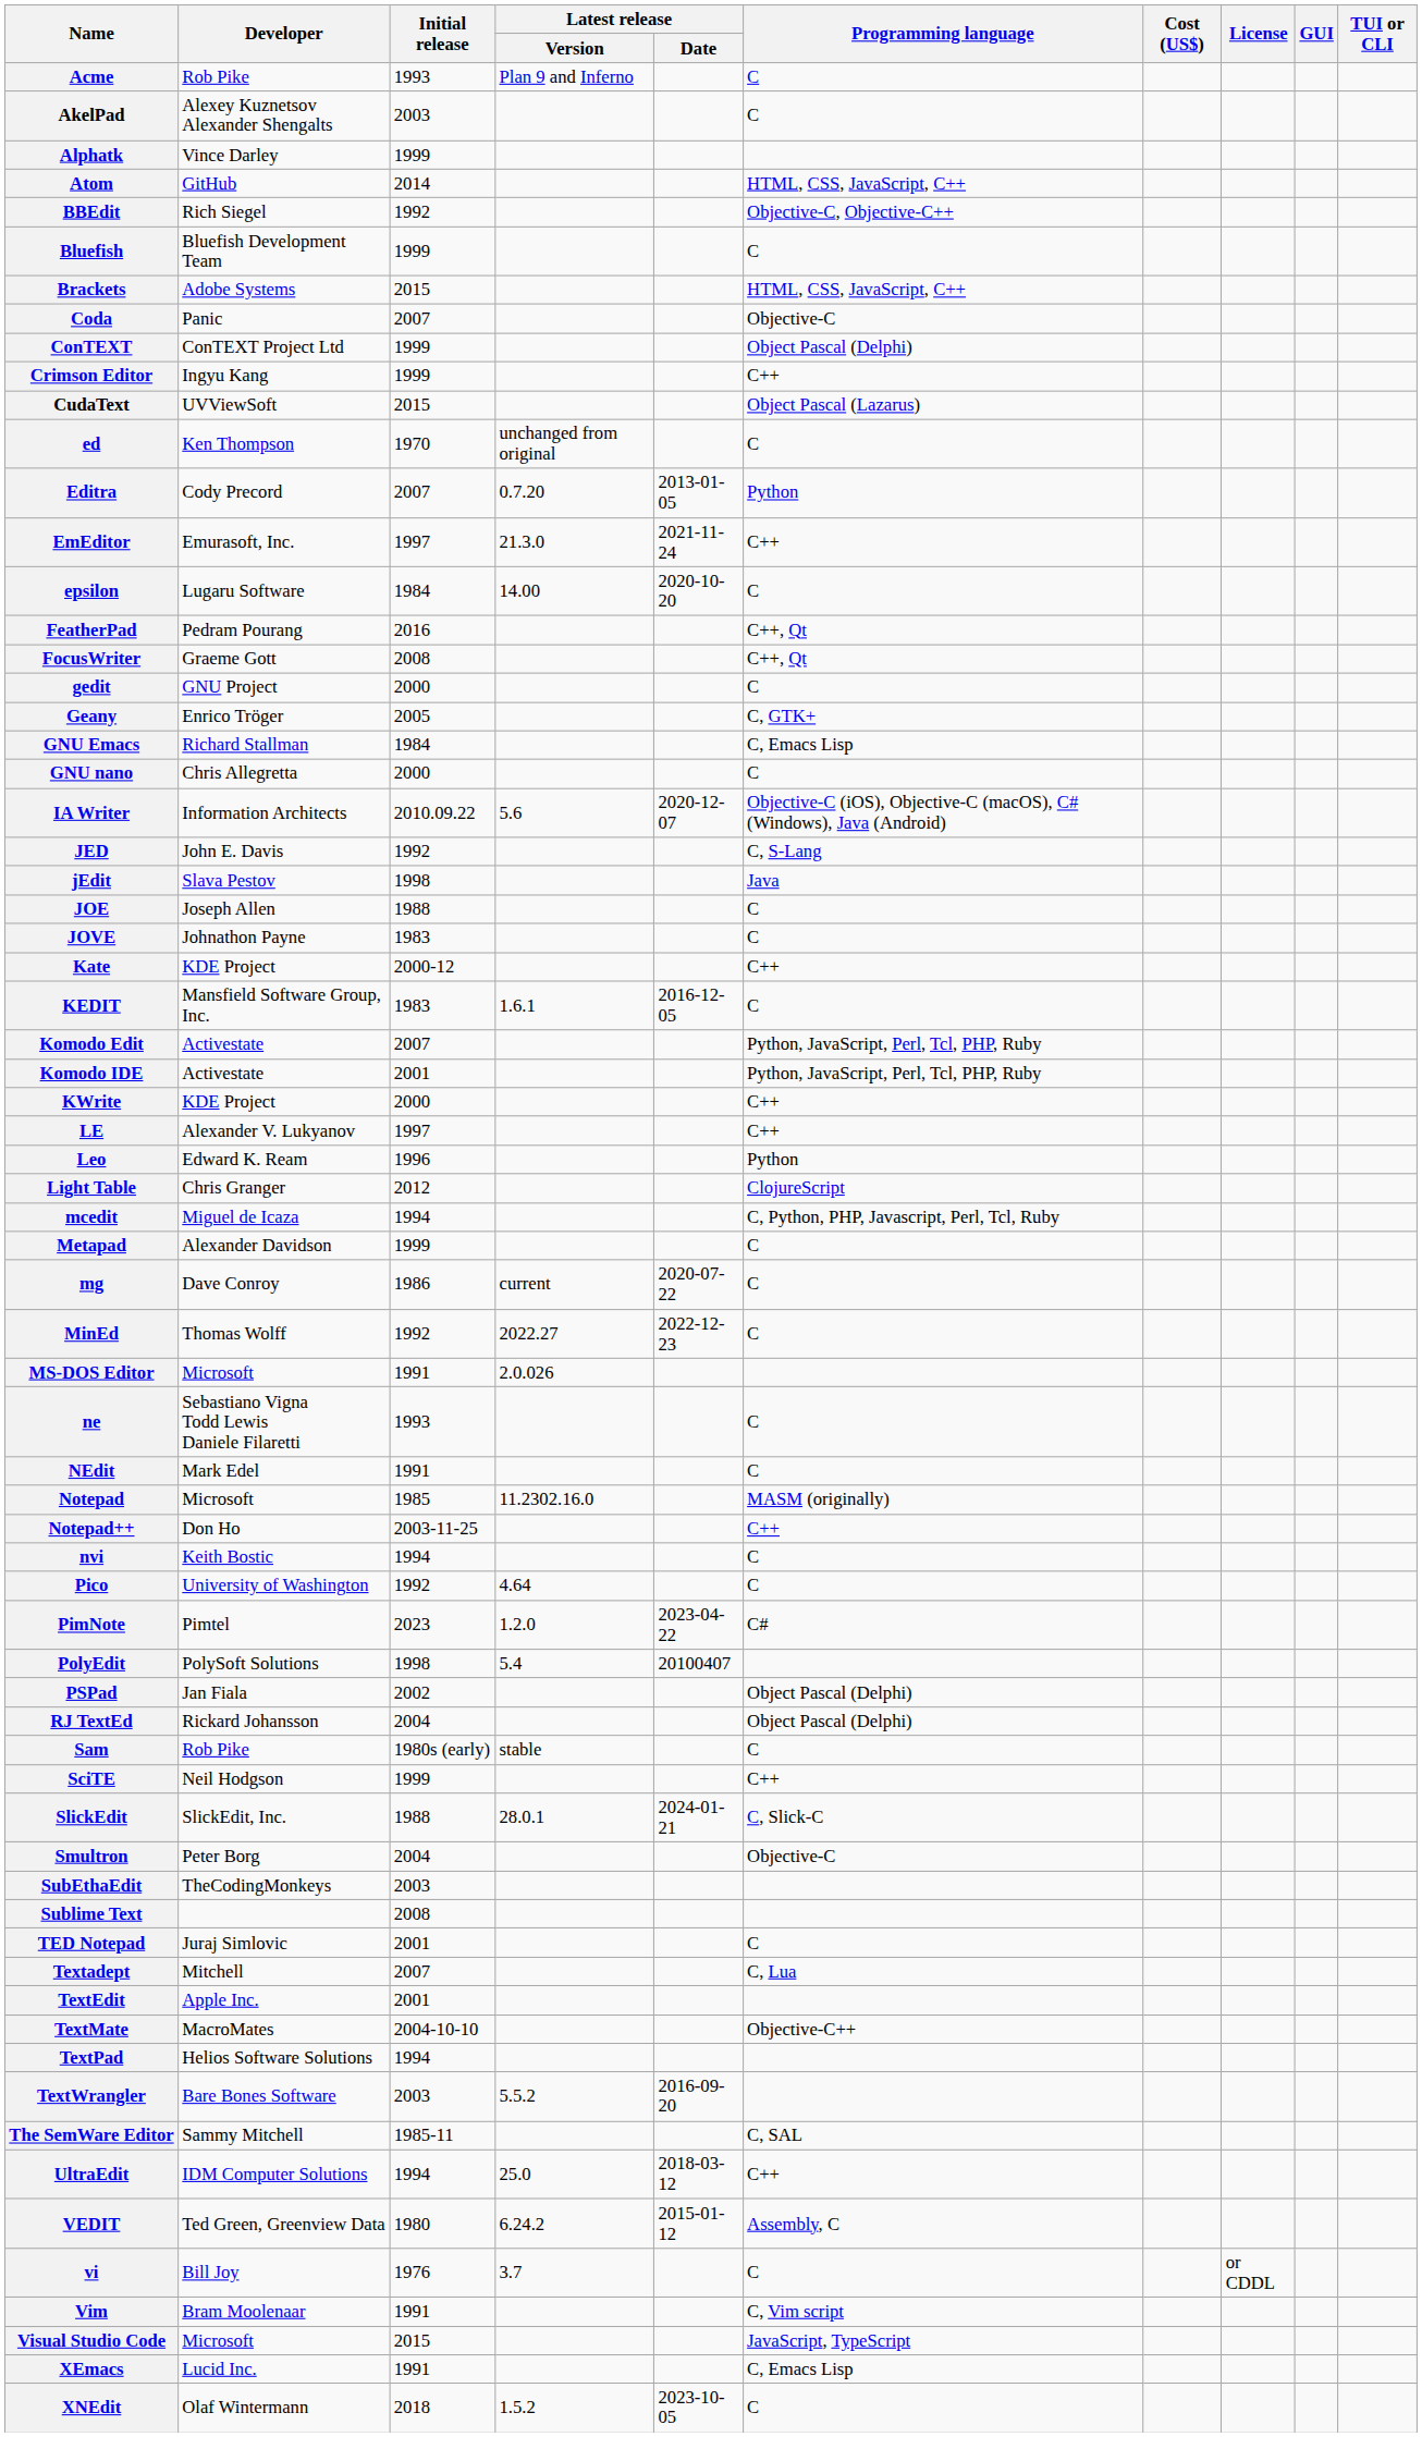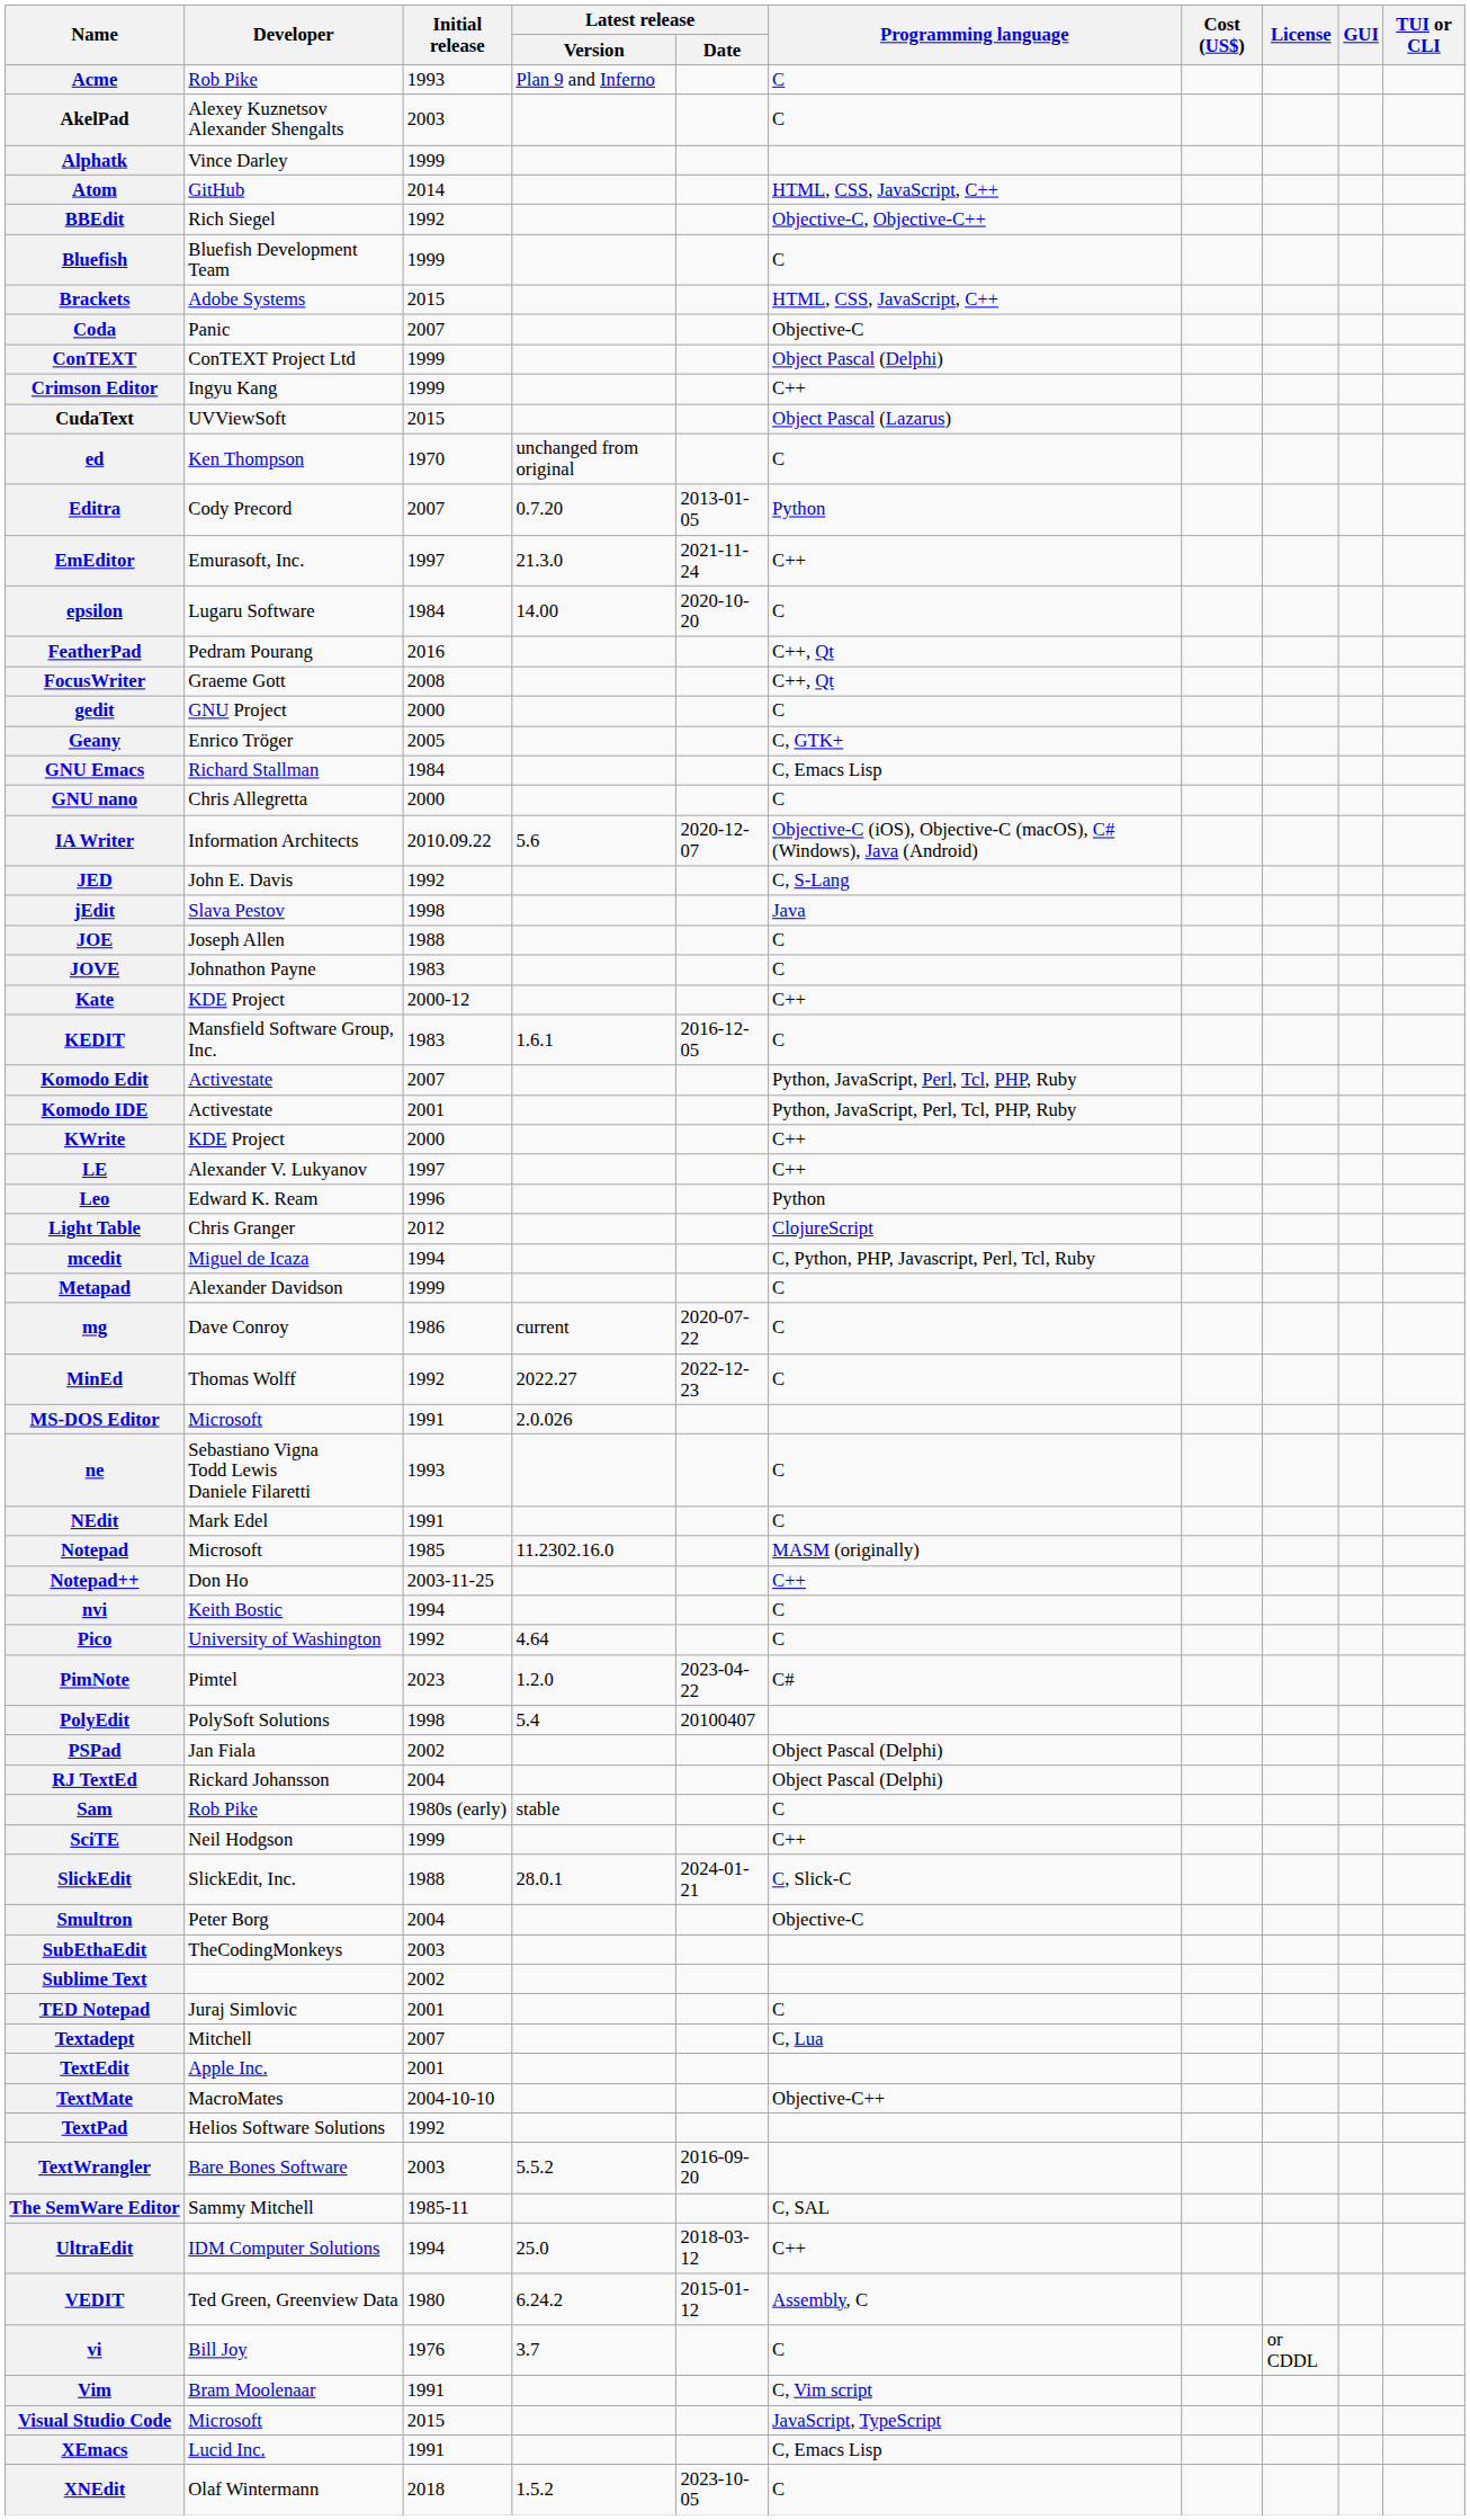Sublime Text | Initial release: 2008 -> 2002
TextPad | Initial release: 1994 -> 1992
